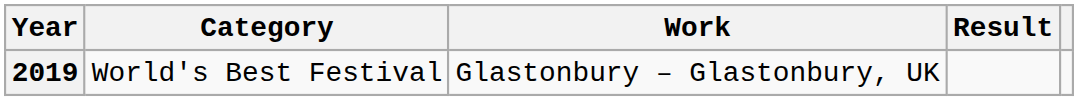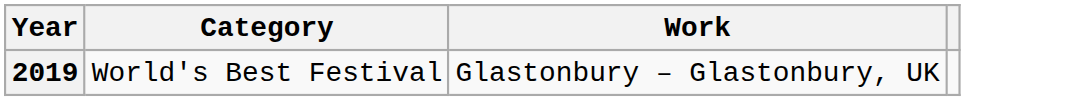- column: Result
